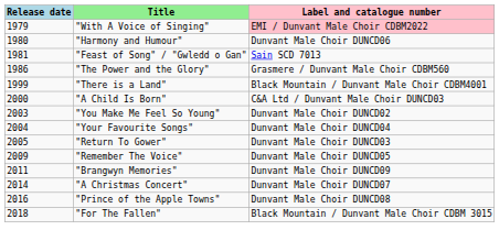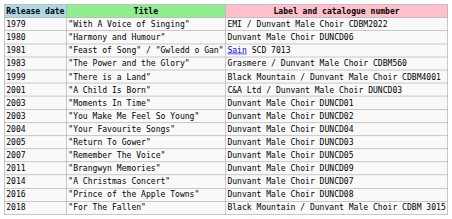"With A Voice of Singing" | Label and catalogue number: pink background -> no background
"The Power and the Glory" | Release date: 1986 -> 1983
"A Child Is Born" | Release date: 2000 -> 2001
+ row: 2003 | "Moments In Time" | Dunvant Male Choir DUNCD01
"Remember The Voice" | Release date: 2009 -> 2007
